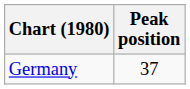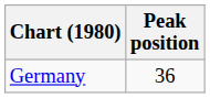Germany | Peak position: 37 -> 36
